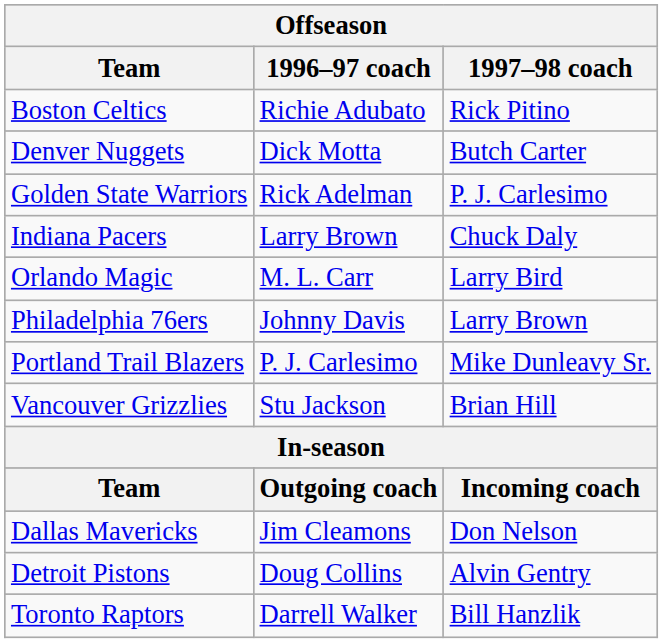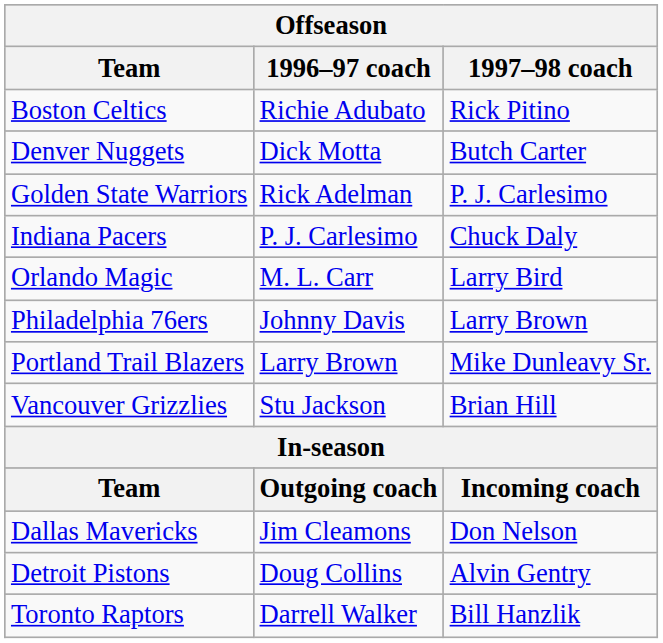Indiana Pacers | 1996–97 coach: Larry Brown -> P. J. Carlesimo
Portland Trail Blazers | 1996–97 coach: P. J. Carlesimo -> Larry Brown
